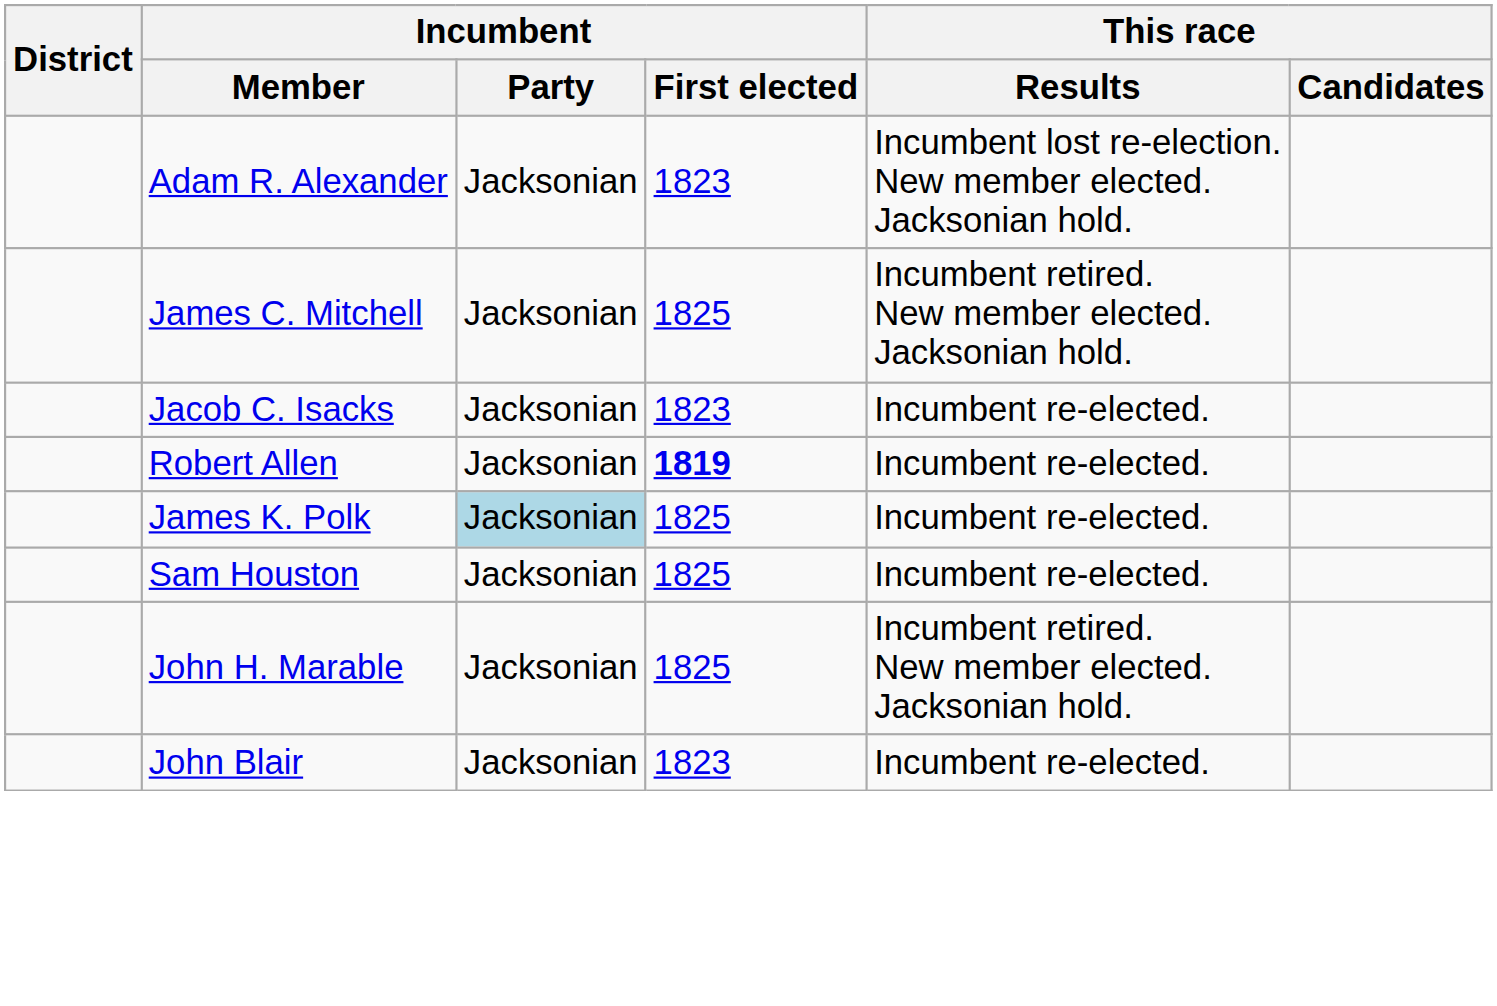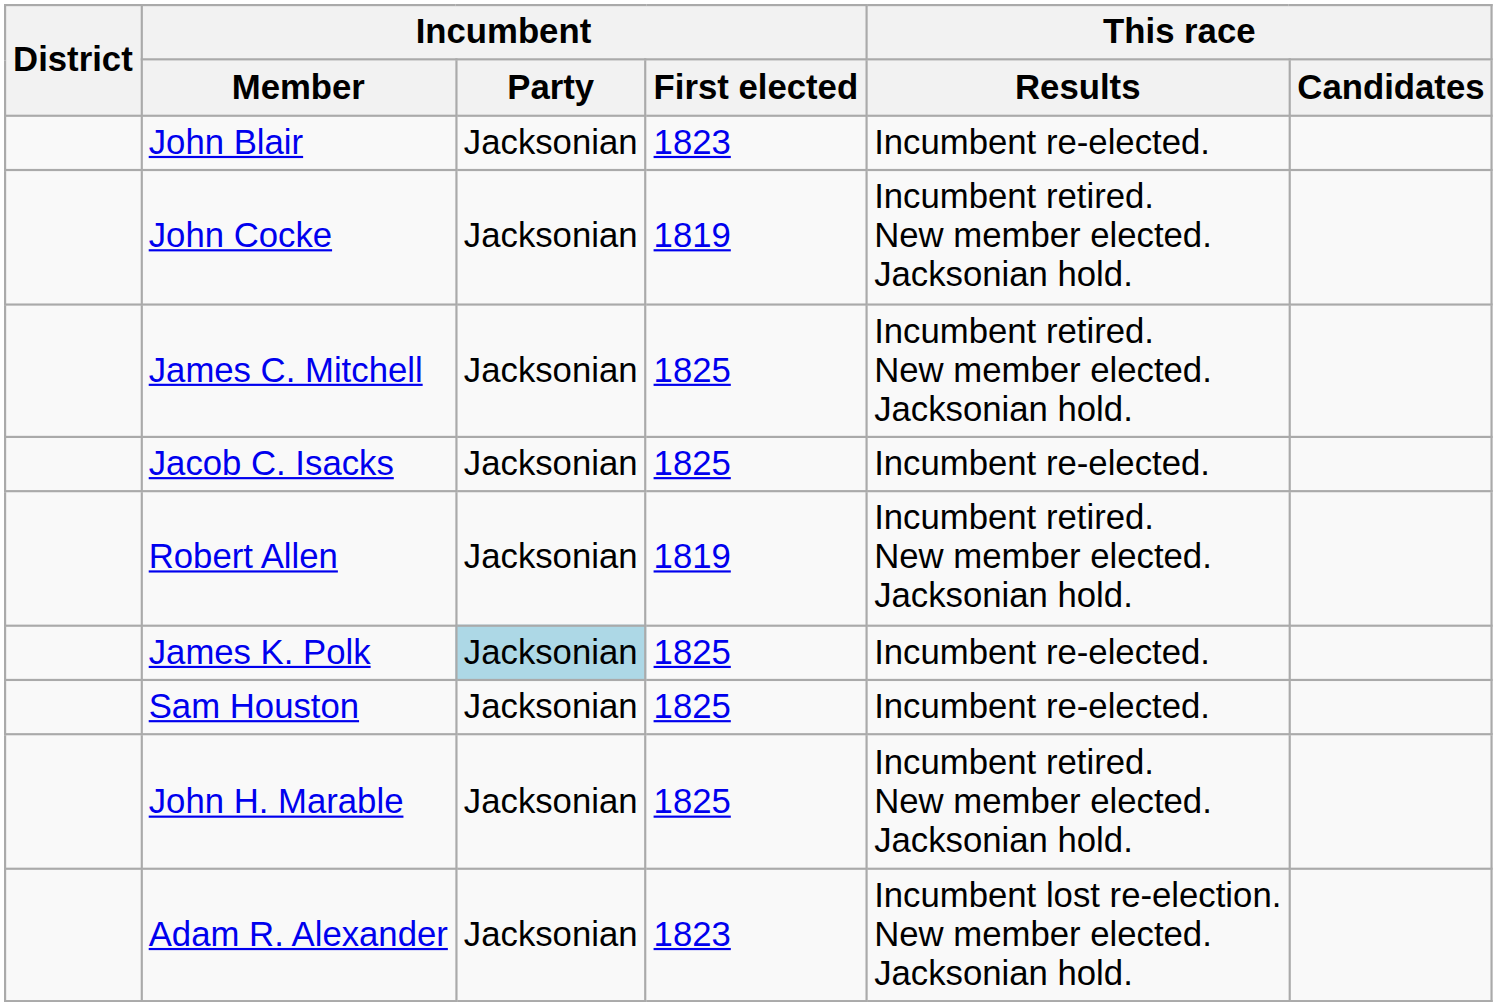rows swapped: John Blair <-> Adam R. Alexander
+ row: John Cocke | Jacksonian | 1819 | Incumbent retired. New member elected. Jacksonian hold.
Jacob C. Isacks | Incumbent / First elected: 1823 -> 1825
Robert Allen | Incumbent / First elected: bold -> normal
Robert Allen | This race / Results: Incumbent re-elected. -> Incumbent retired. New member elected. Jacksonian hold.
